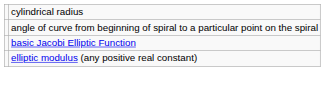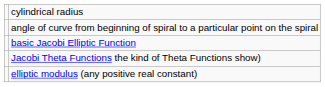+ row: Jacobi Theta Functions the kind of Theta Functions show)
